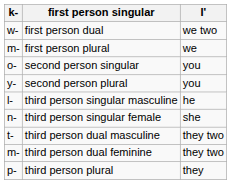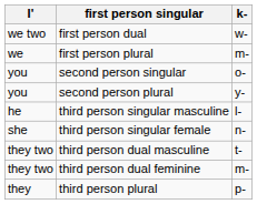columns swapped: k- <-> I'
